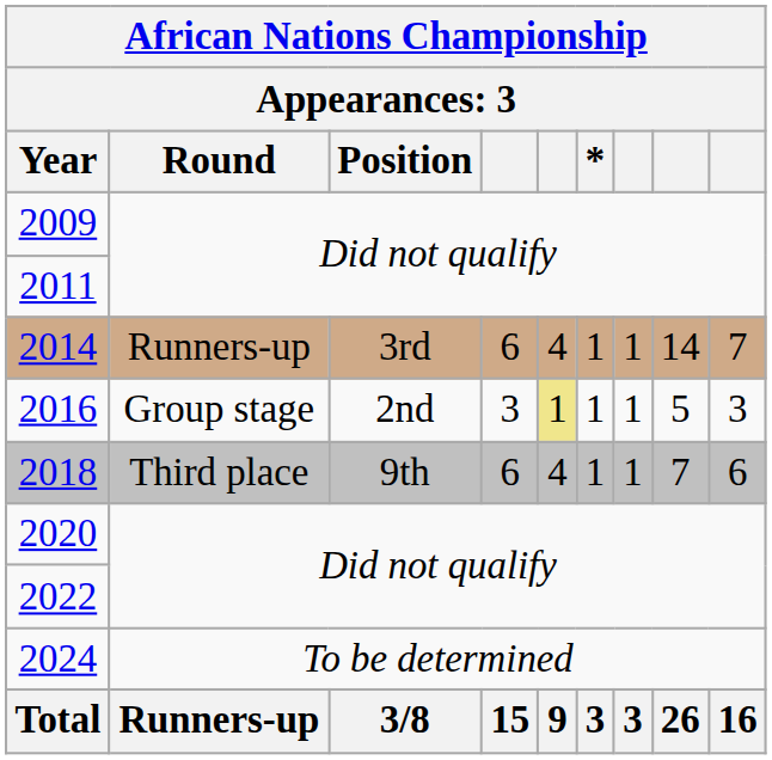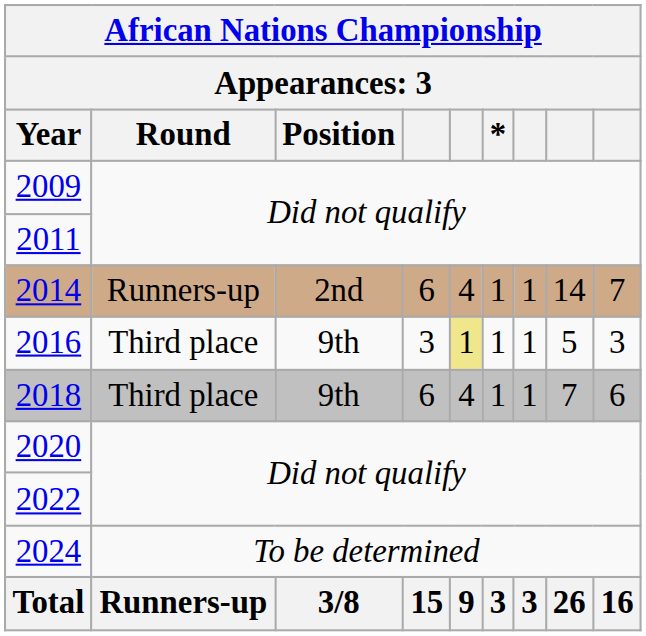2014 | Position: 3rd -> 2nd
2016 | Round: Group stage -> Third place
2016 | Position: 2nd -> 9th
